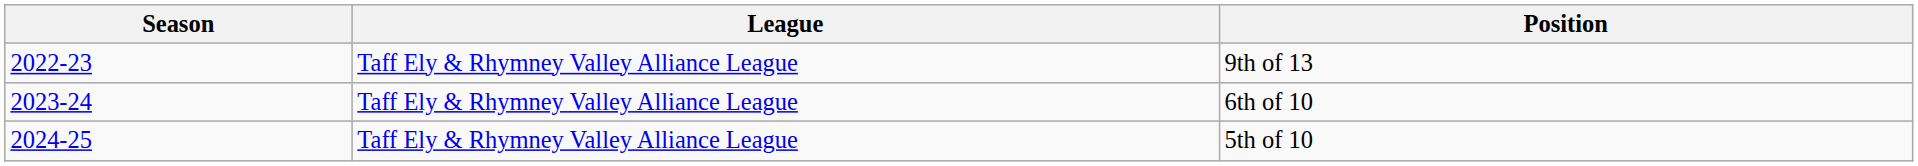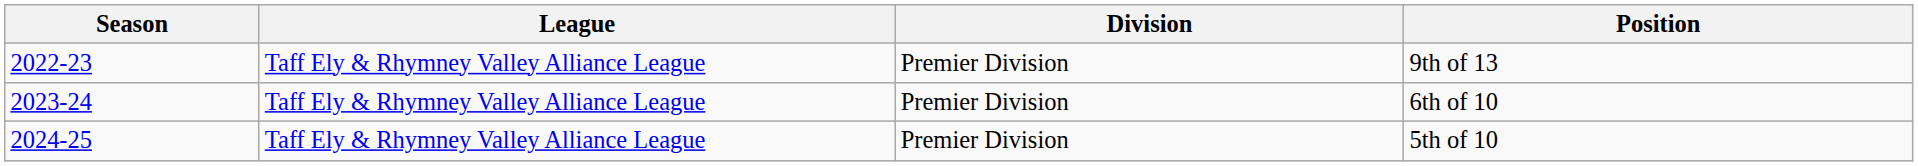+ column: Division | Premier Division | Premier Division | Premier Division
